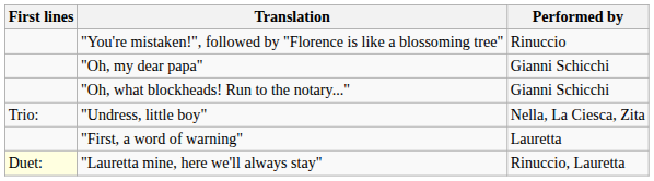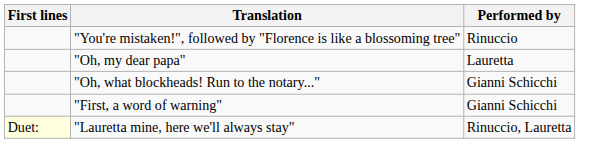"Oh, my dear papa" | Performed by: Gianni Schicchi -> Lauretta
- row: Trio: | "Undress, little boy" | Nella, La Ciesca, Zita
"First, a word of warning" | Performed by: Lauretta -> Gianni Schicchi
